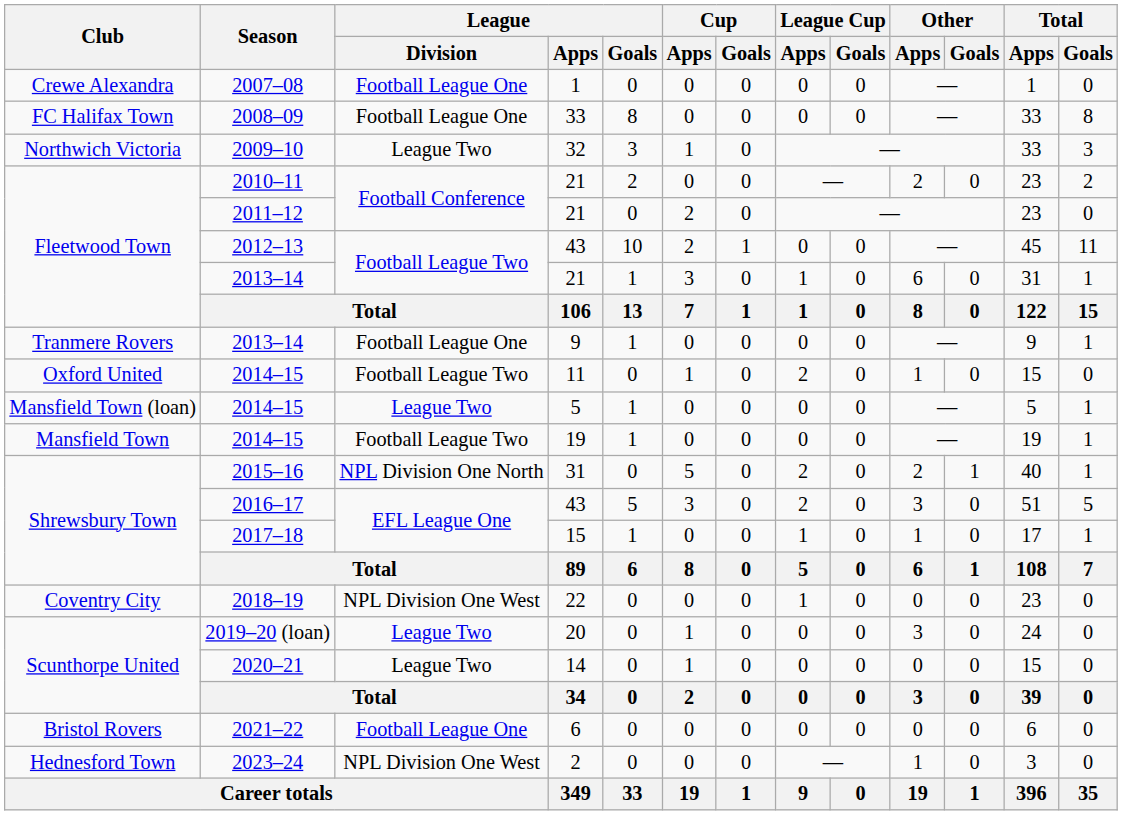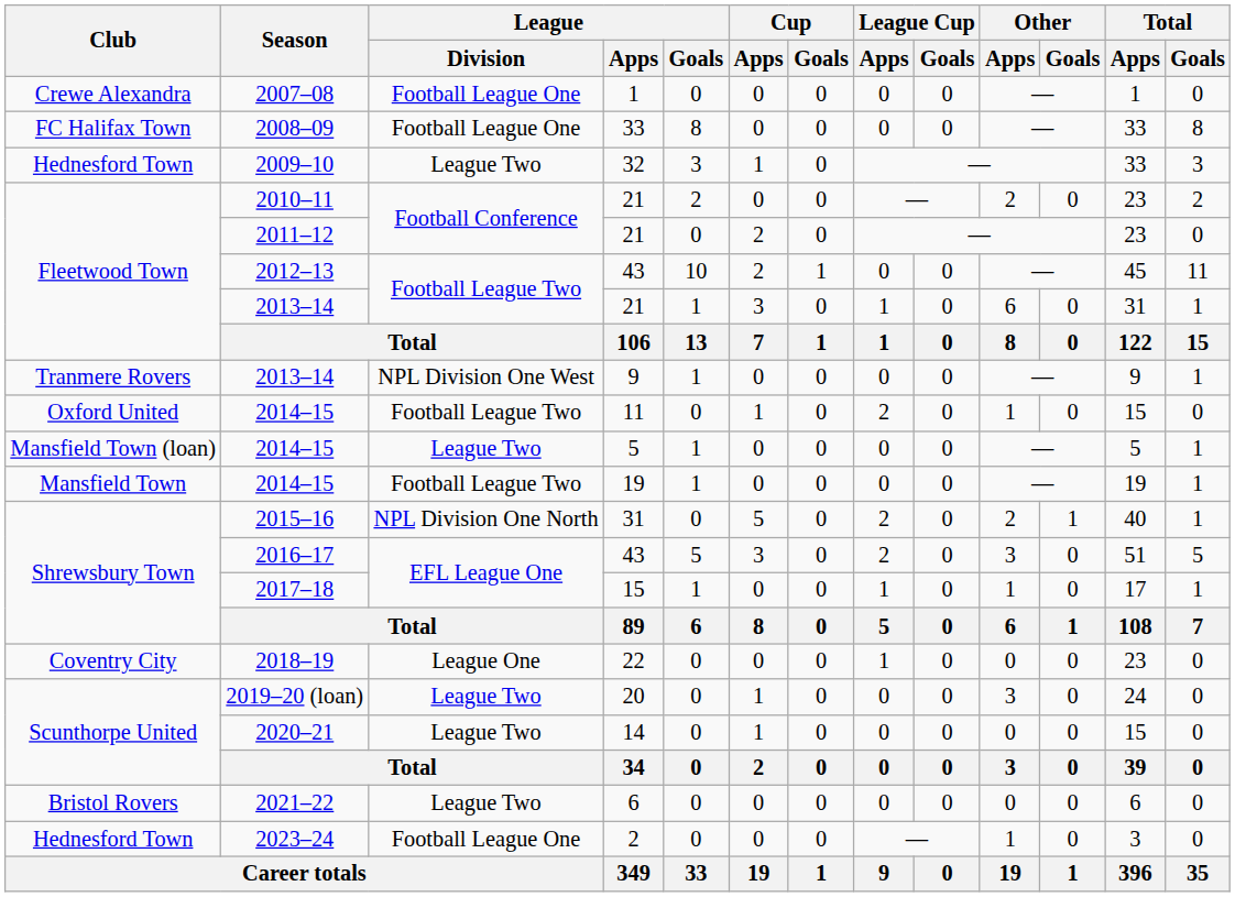2009–10 | Club: Northwich Victoria -> Hednesford Town
2013–14 / 9 | League / Division: Football League One -> NPL Division One West
2018–19 | League / Division: NPL Division One West -> League One
2021–22 | League / Division: Football League One -> League Two
2023–24 | League / Division: NPL Division One West -> Football League One
